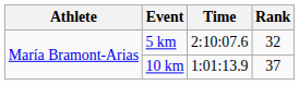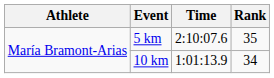5 km | Rank: 32 -> 35
10 km | Rank: 37 -> 34
